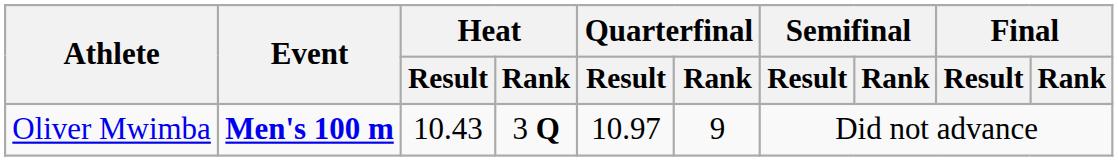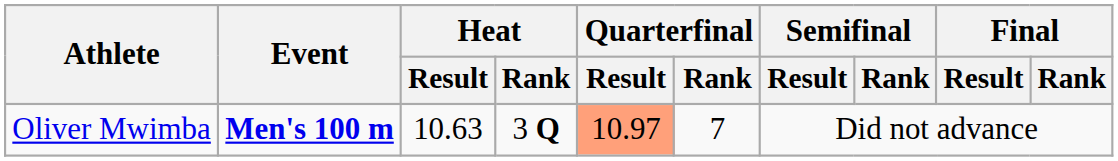Oliver Mwimba | Heat / Result: 10.43 -> 10.63
Oliver Mwimba | Quarterfinal / Result: no background -> lightsalmon background
Oliver Mwimba | Quarterfinal / Rank: 9 -> 7
